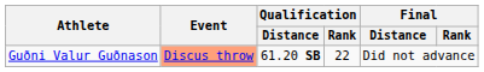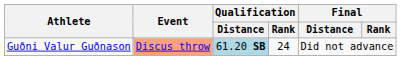Guðni Valur Guðnason | Qualification / Distance: no background -> lightblue background
Guðni Valur Guðnason | Qualification / Rank: 22 -> 24
